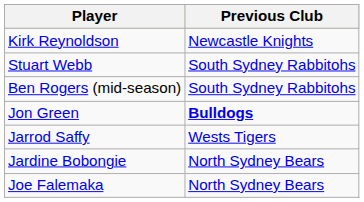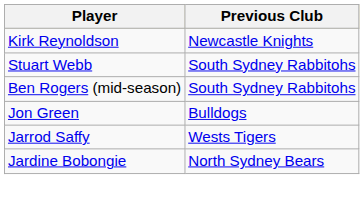Jon Green | Previous Club: bold -> normal
- row: Joe Falemaka | North Sydney Bears
